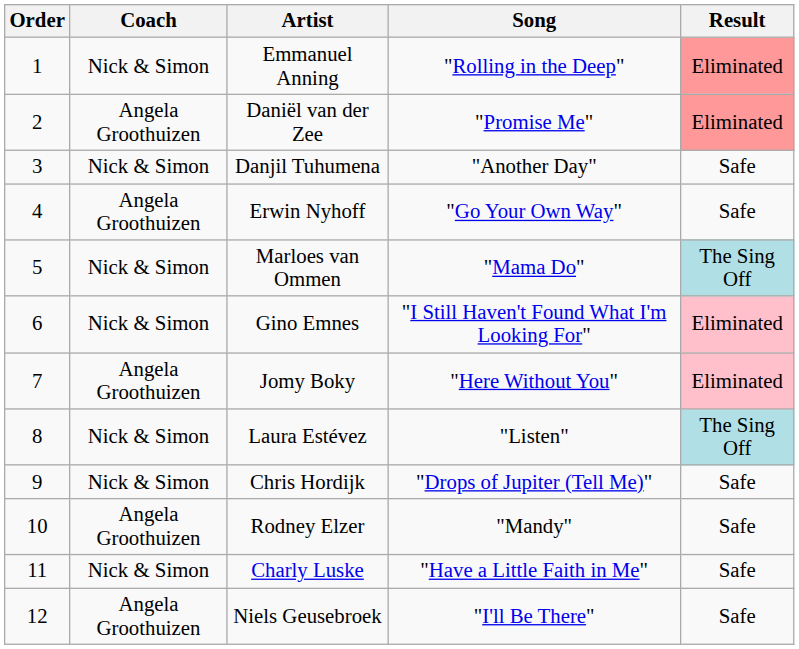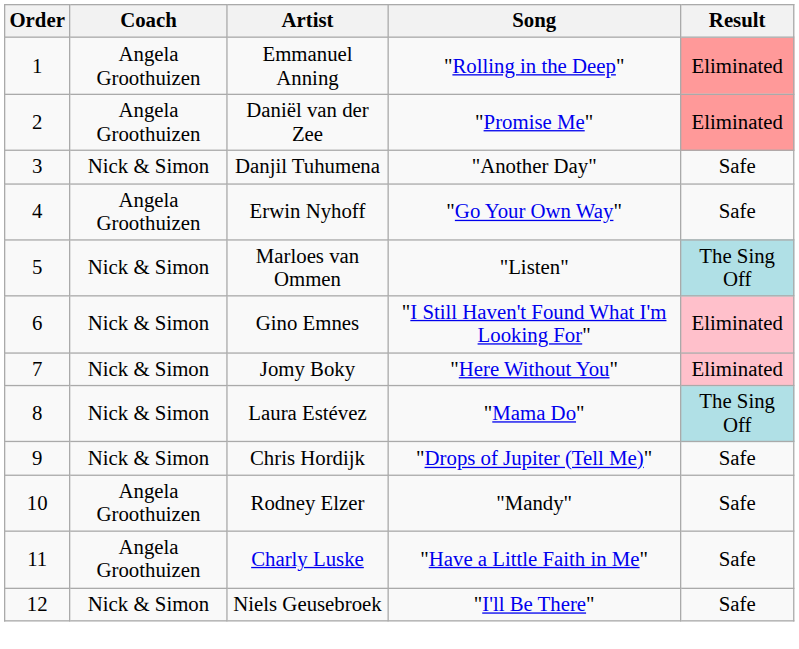Emmanuel Anning | Coach: Nick & Simon -> Angela Groothuizen
Marloes van Ommen | Song: "Mama Do" -> "Listen"
Jomy Boky | Coach: Angela Groothuizen -> Nick & Simon
Laura Estévez | Song: "Listen" -> "Mama Do"
Charly Luske | Coach: Nick & Simon -> Angela Groothuizen
Niels Geusebroek | Coach: Angela Groothuizen -> Nick & Simon
